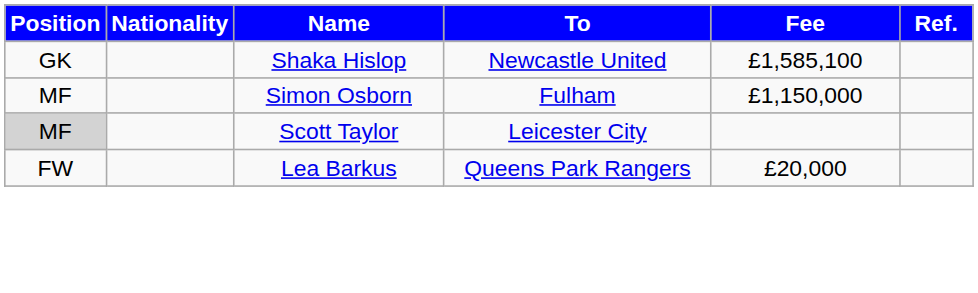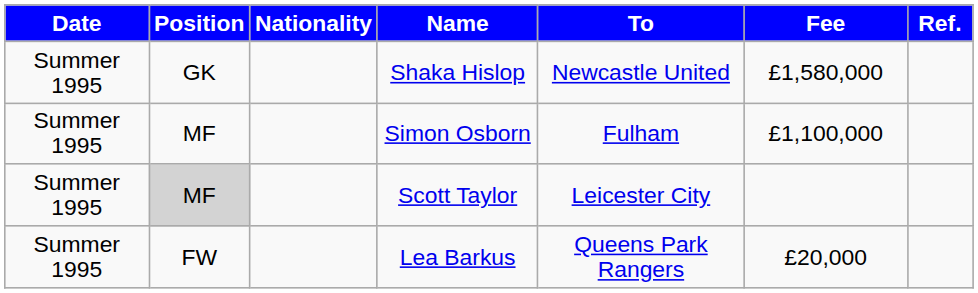+ column: Date | Summer 1995 | Summer 1995 | Summer 1995 | Summer 1995
Shaka Hislop | Fee: £1,585,100 -> £1,580,000
Simon Osborn | Fee: £1,150,000 -> £1,100,000
